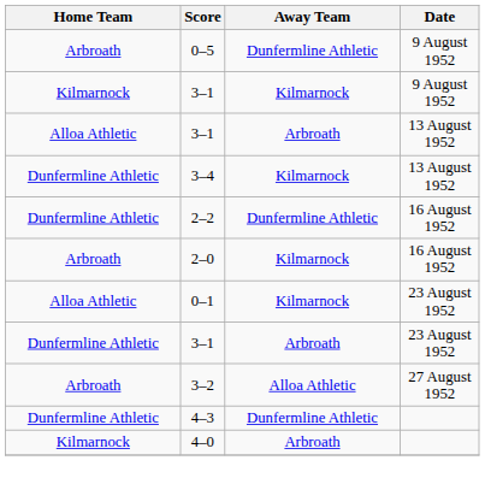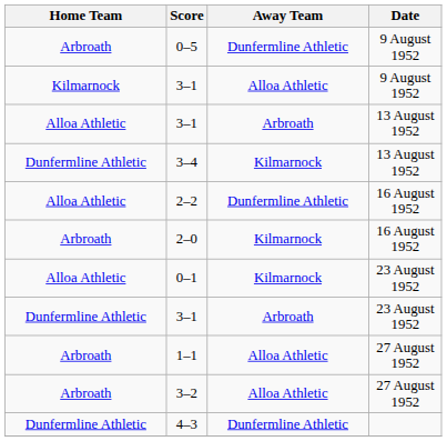3–1 / 9 August 1952 | Away Team: Kilmarnock -> Alloa Athletic
2–2 | Home Team: Dunfermline Athletic -> Alloa Athletic
+ row: Arbroath | 1–1 | Alloa Athletic | 27 August 1952
- row: Kilmarnock | 4–0 | Arbroath
